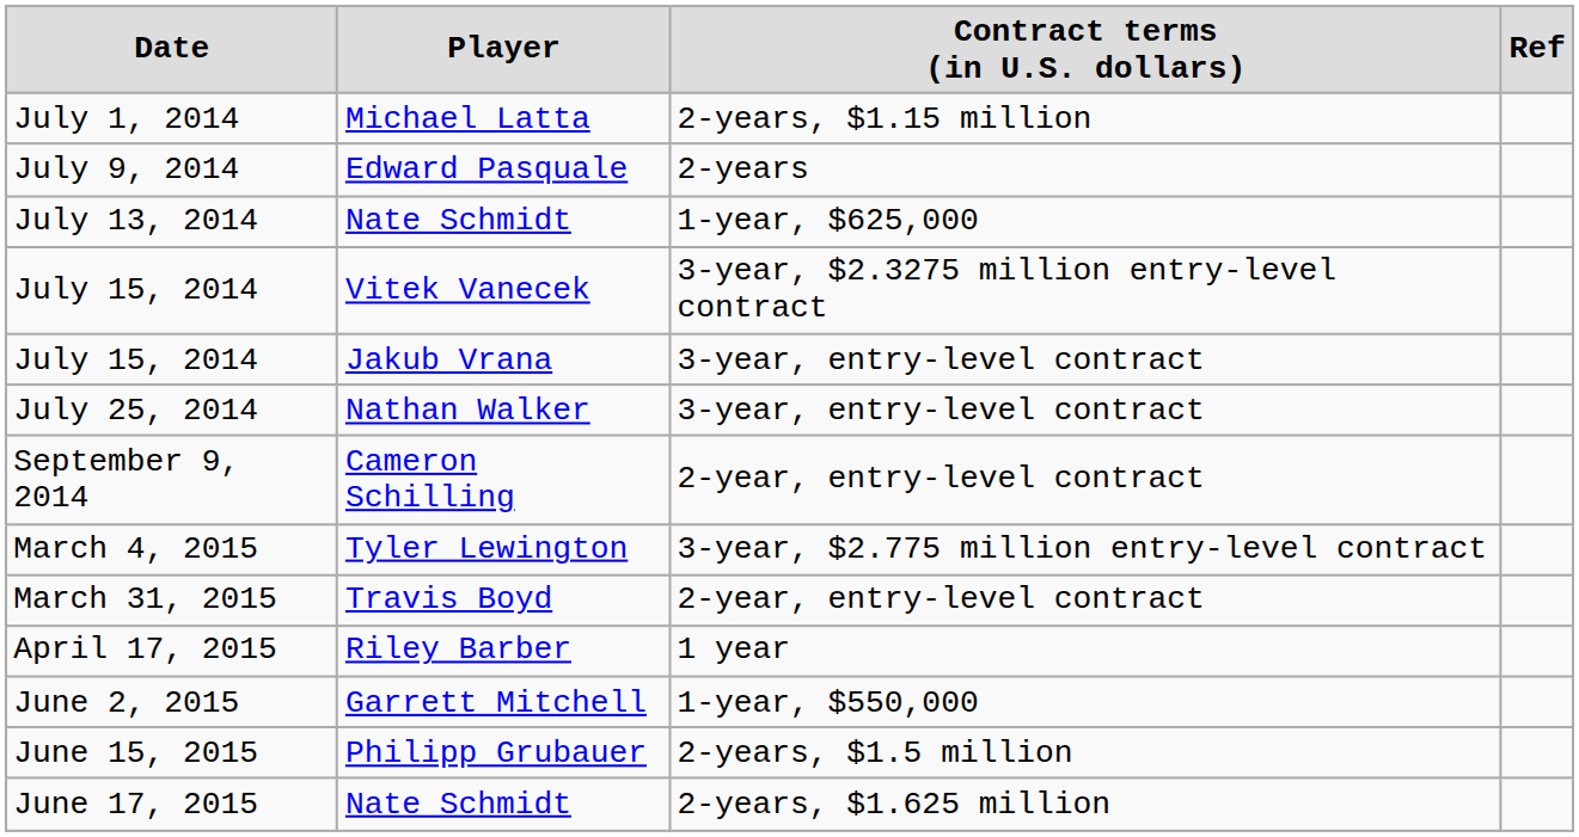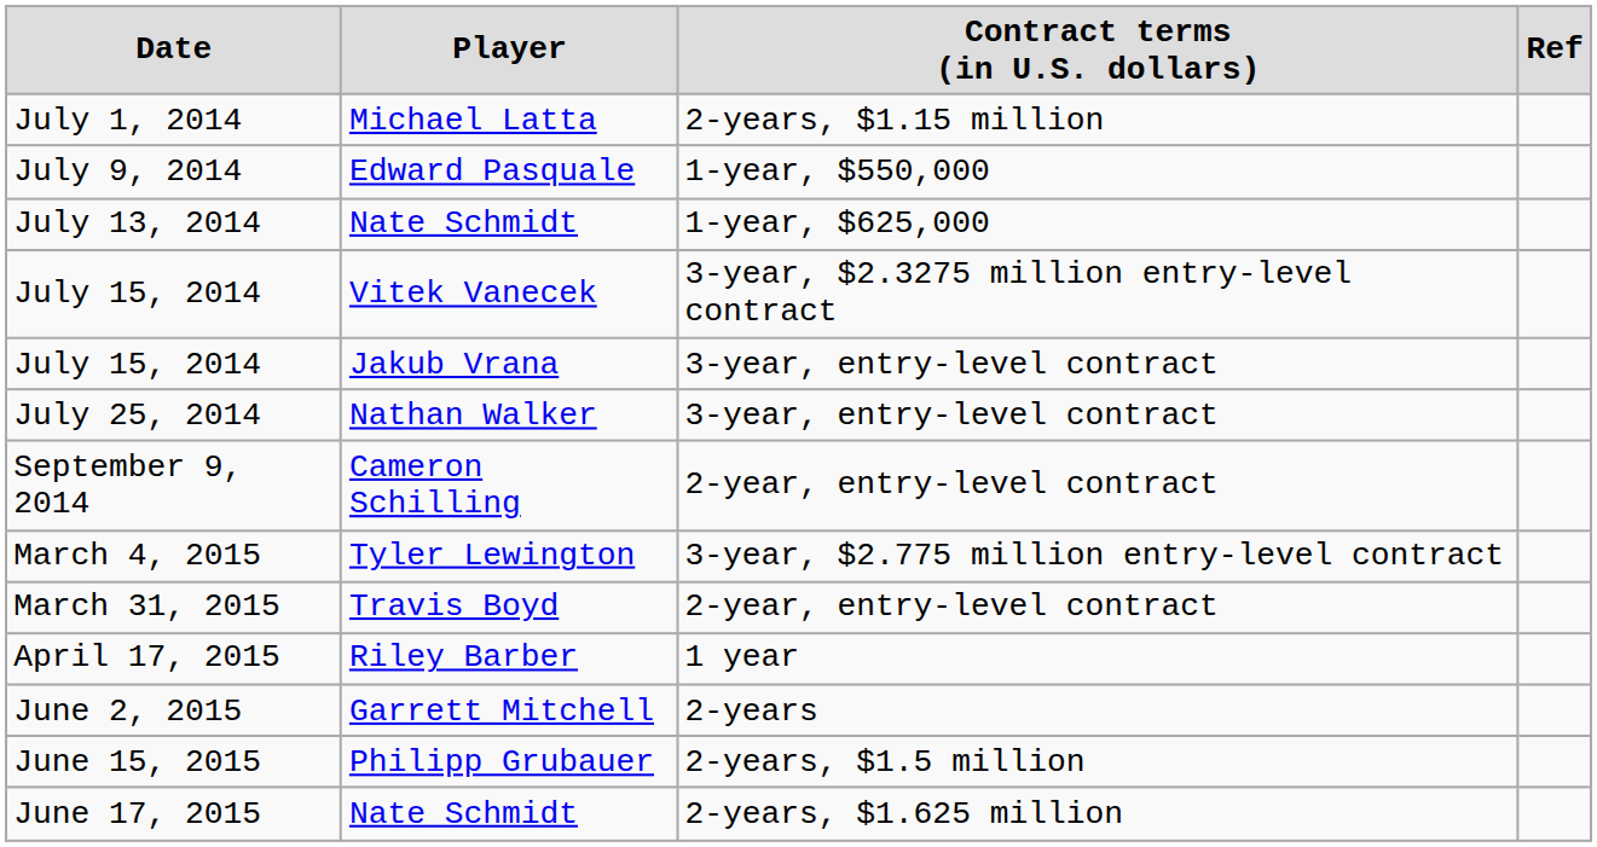July 9, 2014 | column 3: 2-years -> 1-year, $550,000
June 2, 2015 | column 3: 1-year, $550,000 -> 2-years
